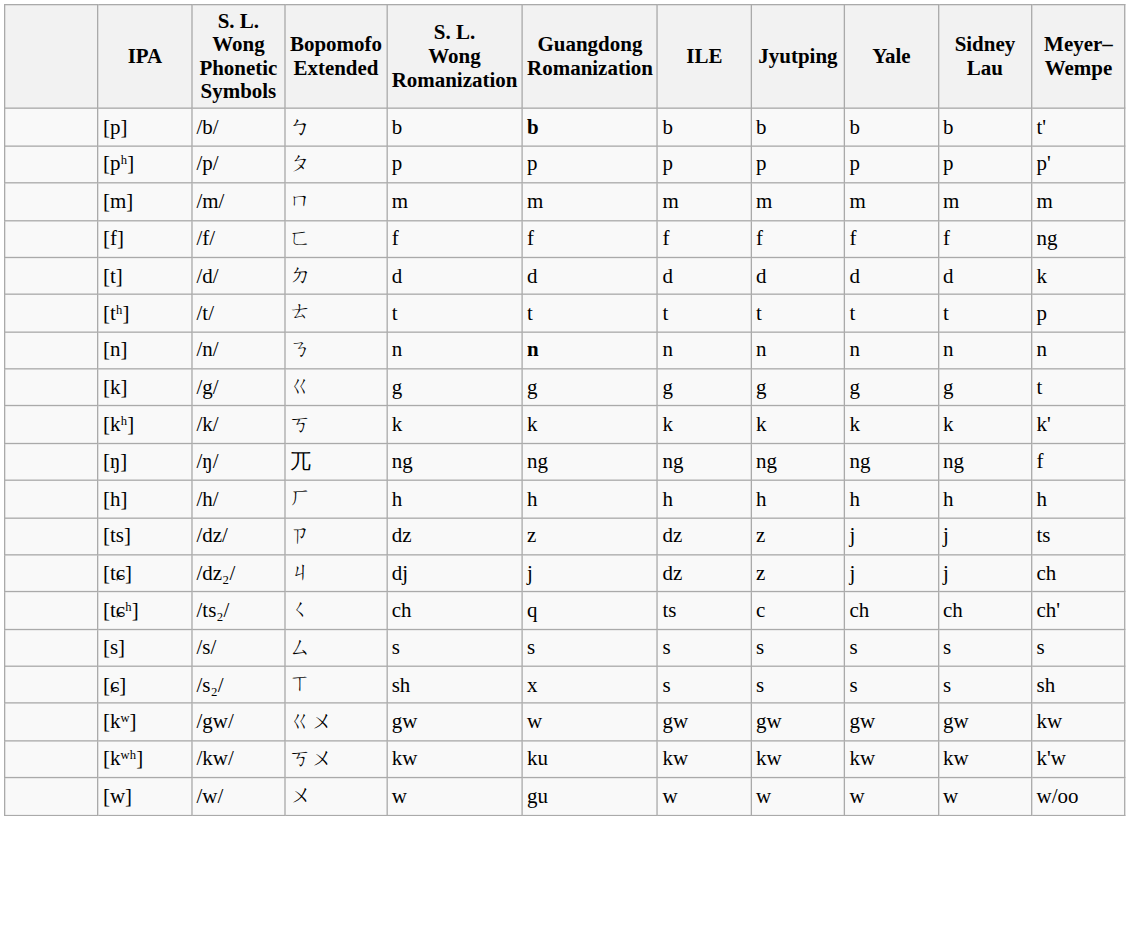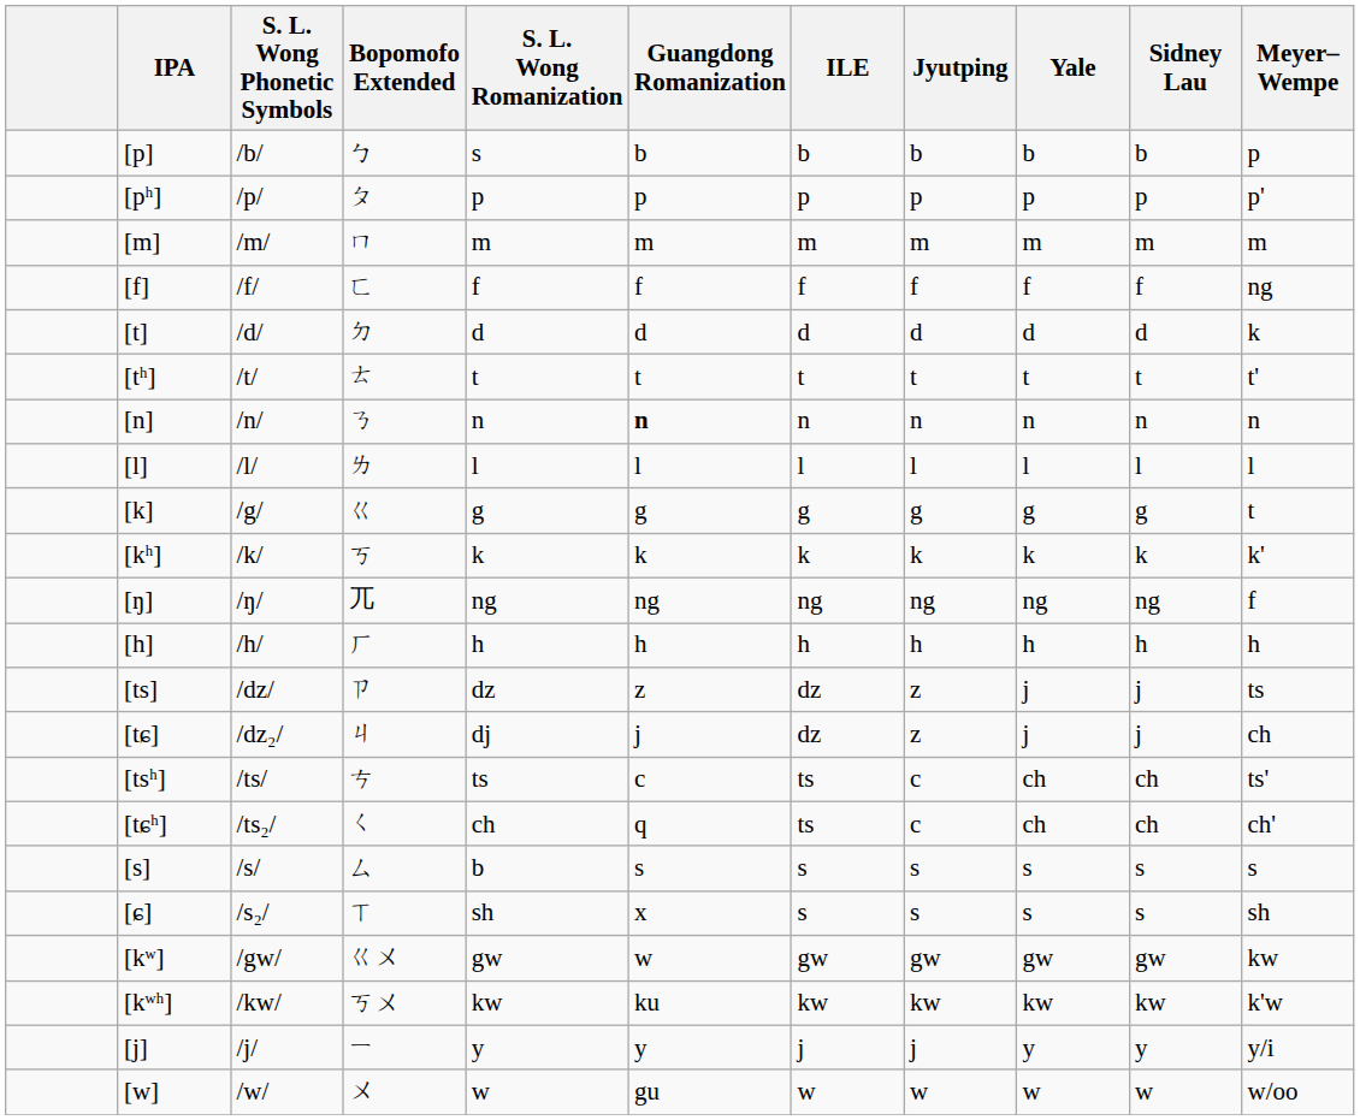[p] | S. L. Wong Romanization: b -> s
[p] | Guangdong Romanization: bold -> normal
[p] | Meyer– Wempe: t' -> p
[tʰ] | Meyer– Wempe: p -> t'
+ row: [l] | /l/ | ㄌ | l | l | l | l | l | l | l
+ row: [tsʰ] | /ts/ | ㄘ | ts | c | ts | c | ch | ch | ts'
[s] | S. L. Wong Romanization: s -> b
+ row: [j] | /j/ | ㄧ | y | y | j | j | y | y | y/i
